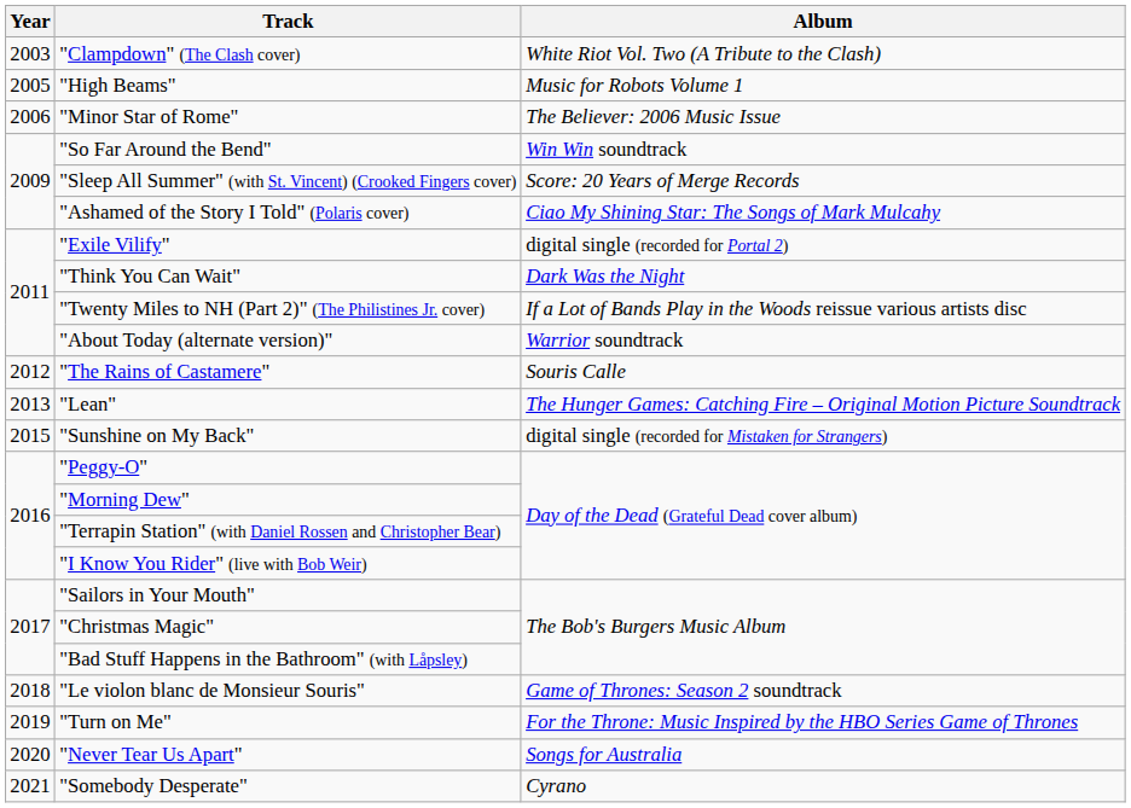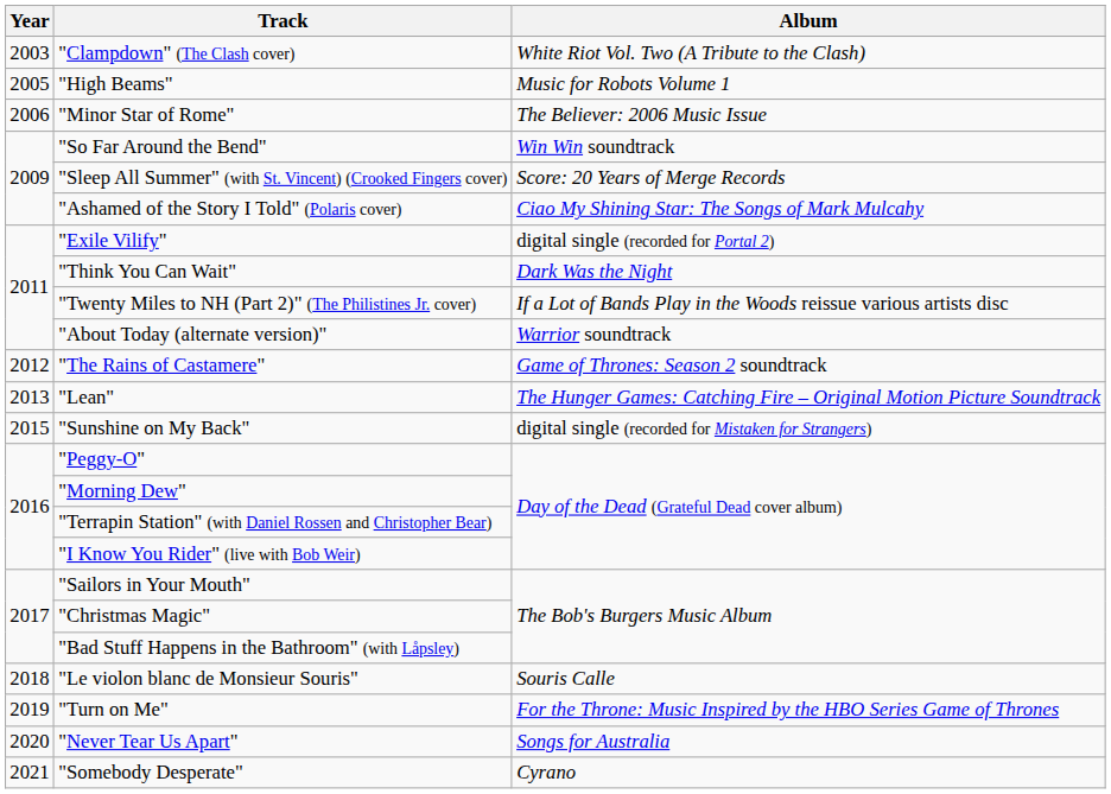"The Rains of Castamere" | Album: Souris Calle -> Game of Thrones: Season 2 soundtrack
"Le violon blanc de Monsieur Souris" | Album: Game of Thrones: Season 2 soundtrack -> Souris Calle
